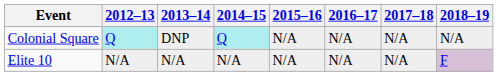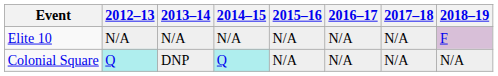rows swapped: Elite 10 <-> Colonial Square
